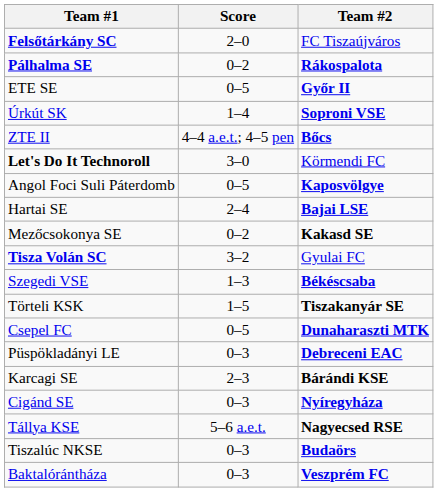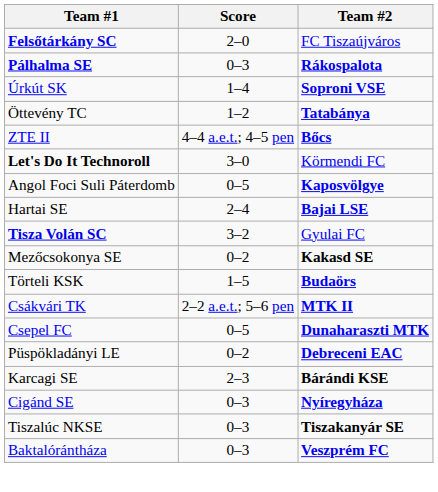Pálhalma SE | Score: 0–2 -> 0–3
- row: ETE SE | 0–5 | Győr II
+ row: Öttevény TC | 1–2 | Tatabánya
rows swapped: Mezőcsokonya SE <-> Tisza Volán SC
- row: Szegedi VSE | 1–3 | Békéscsaba
Törteli KSK | Team #2: Tiszakanyár SE -> Budaörs
+ row: Csákvári TK | 2–2 a.e.t.; 5–6 pen | MTK II
Püspökladányi LE | Score: 0–3 -> 0–2
- row: Tállya KSE | 5–6 a.e.t. | Nagyecsed RSE
Tiszalúc NKSE | Team #2: Budaörs -> Tiszakanyár SE
